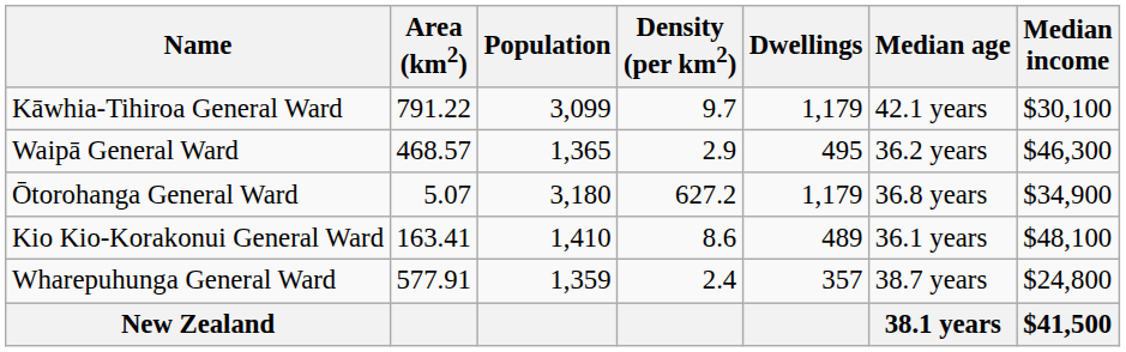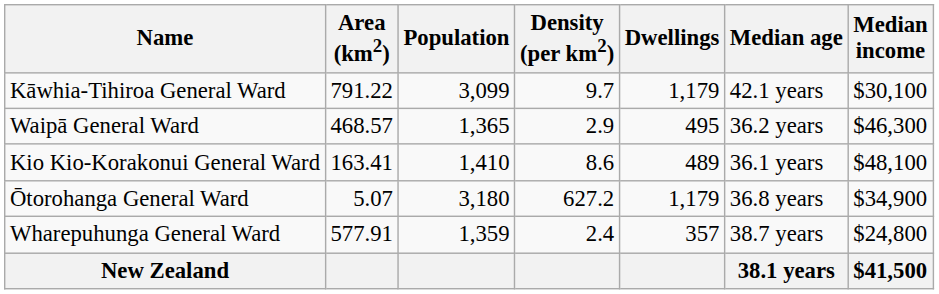rows swapped: Kio Kio-Korakonui General Ward <-> Ōtorohanga General Ward
